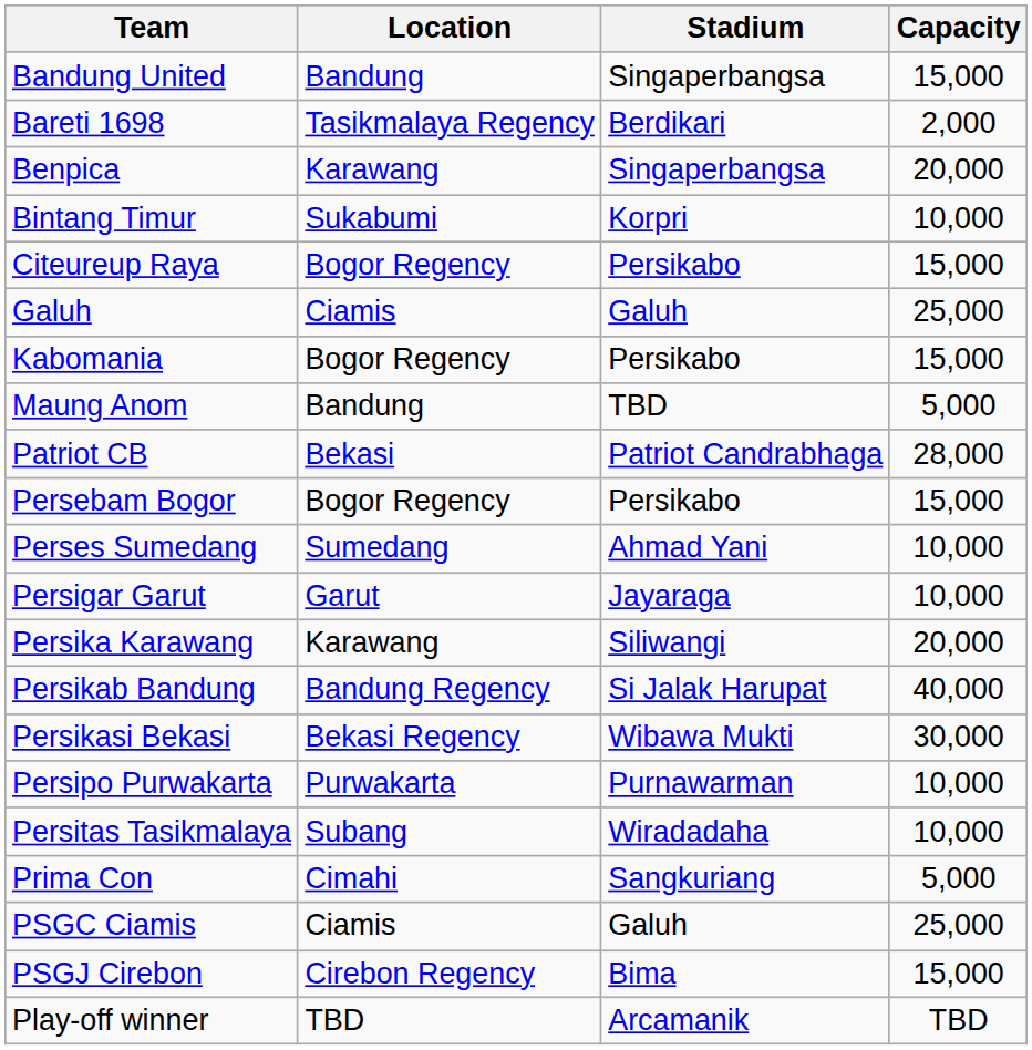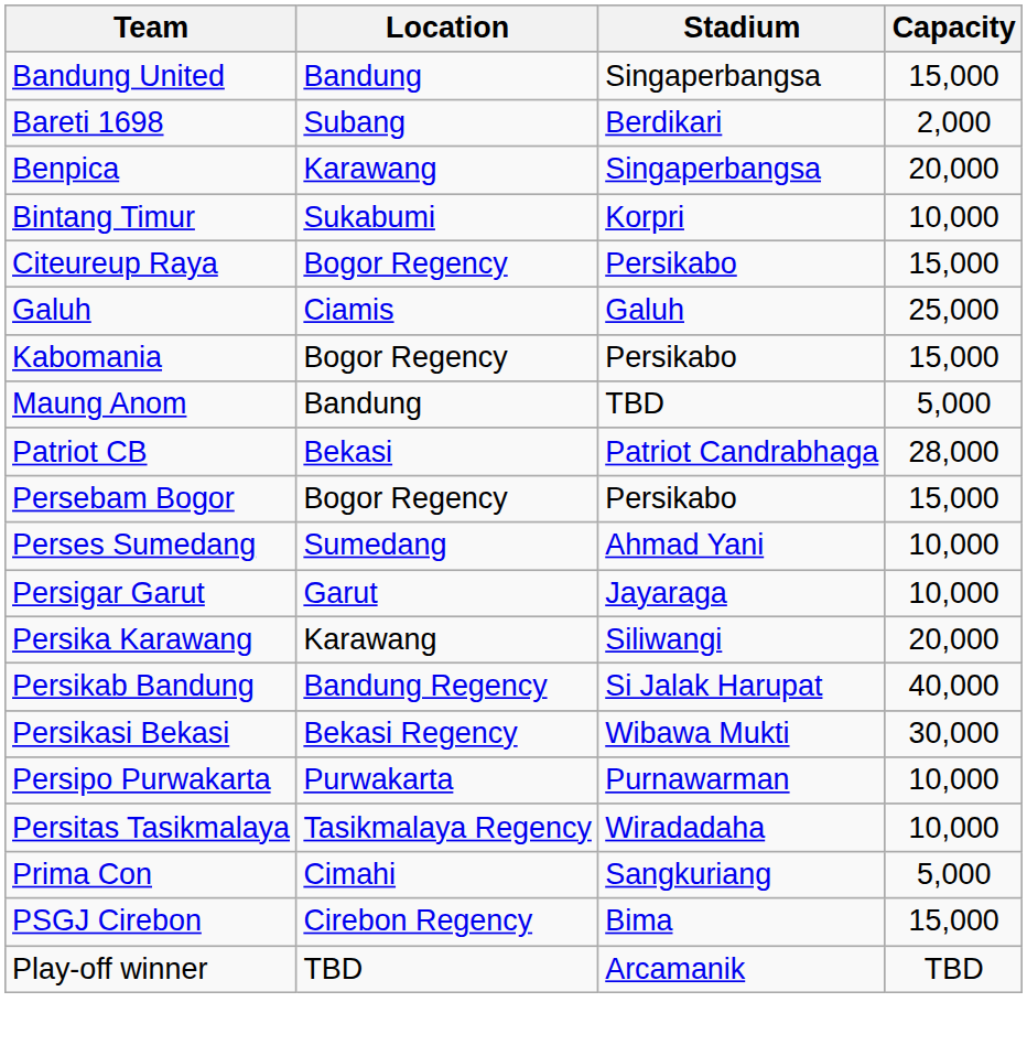Bareti 1698 | Location: Tasikmalaya Regency -> Subang
Persitas Tasikmalaya | Location: Subang -> Tasikmalaya Regency
- row: PSGC Ciamis | Ciamis | Galuh | 25,000
